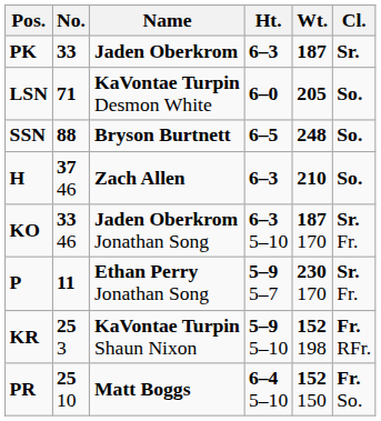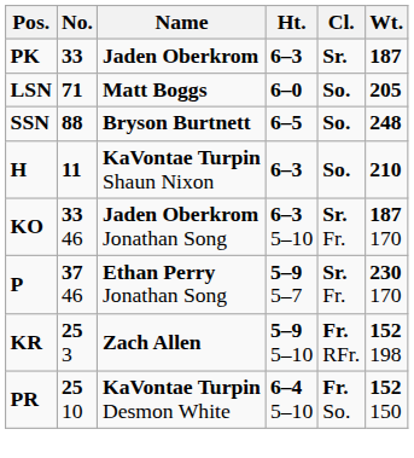columns swapped: Wt. <-> Cl.
LSN | Name: KaVontae Turpin Desmon White -> Matt Boggs
H | No.: 37 46 -> 11
H | Name: Zach Allen -> KaVontae Turpin Shaun Nixon
P | No.: 11 -> 37 46
KR | Name: KaVontae Turpin Shaun Nixon -> Zach Allen
PR | Name: Matt Boggs -> KaVontae Turpin Desmon White
